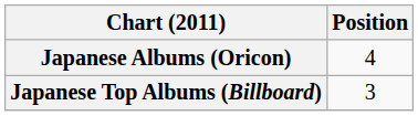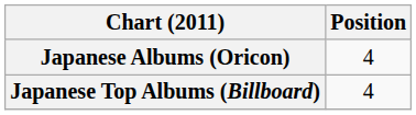Japanese Top Albums (Billboard) | Position: 3 -> 4
